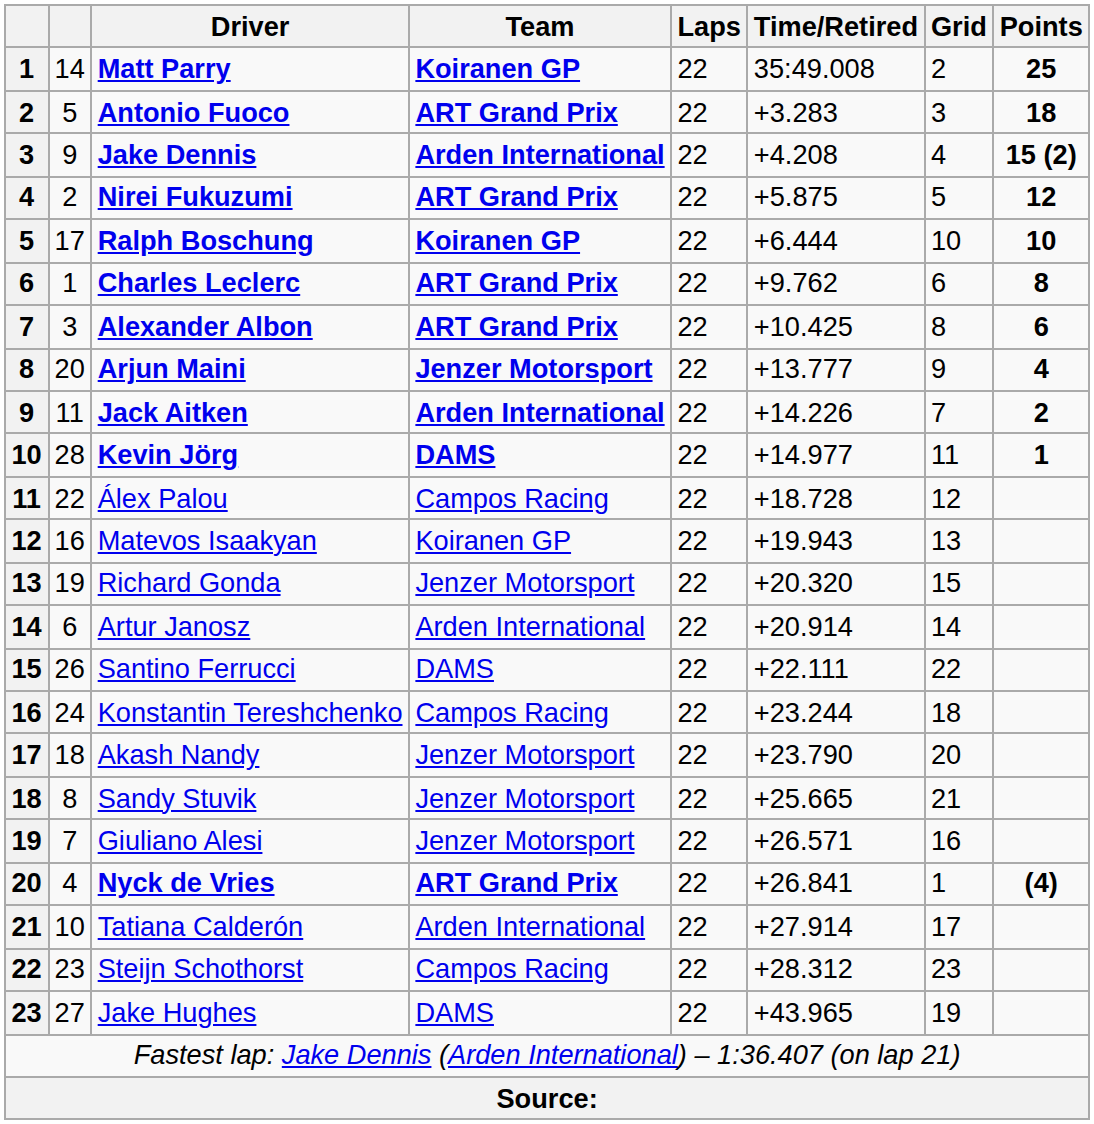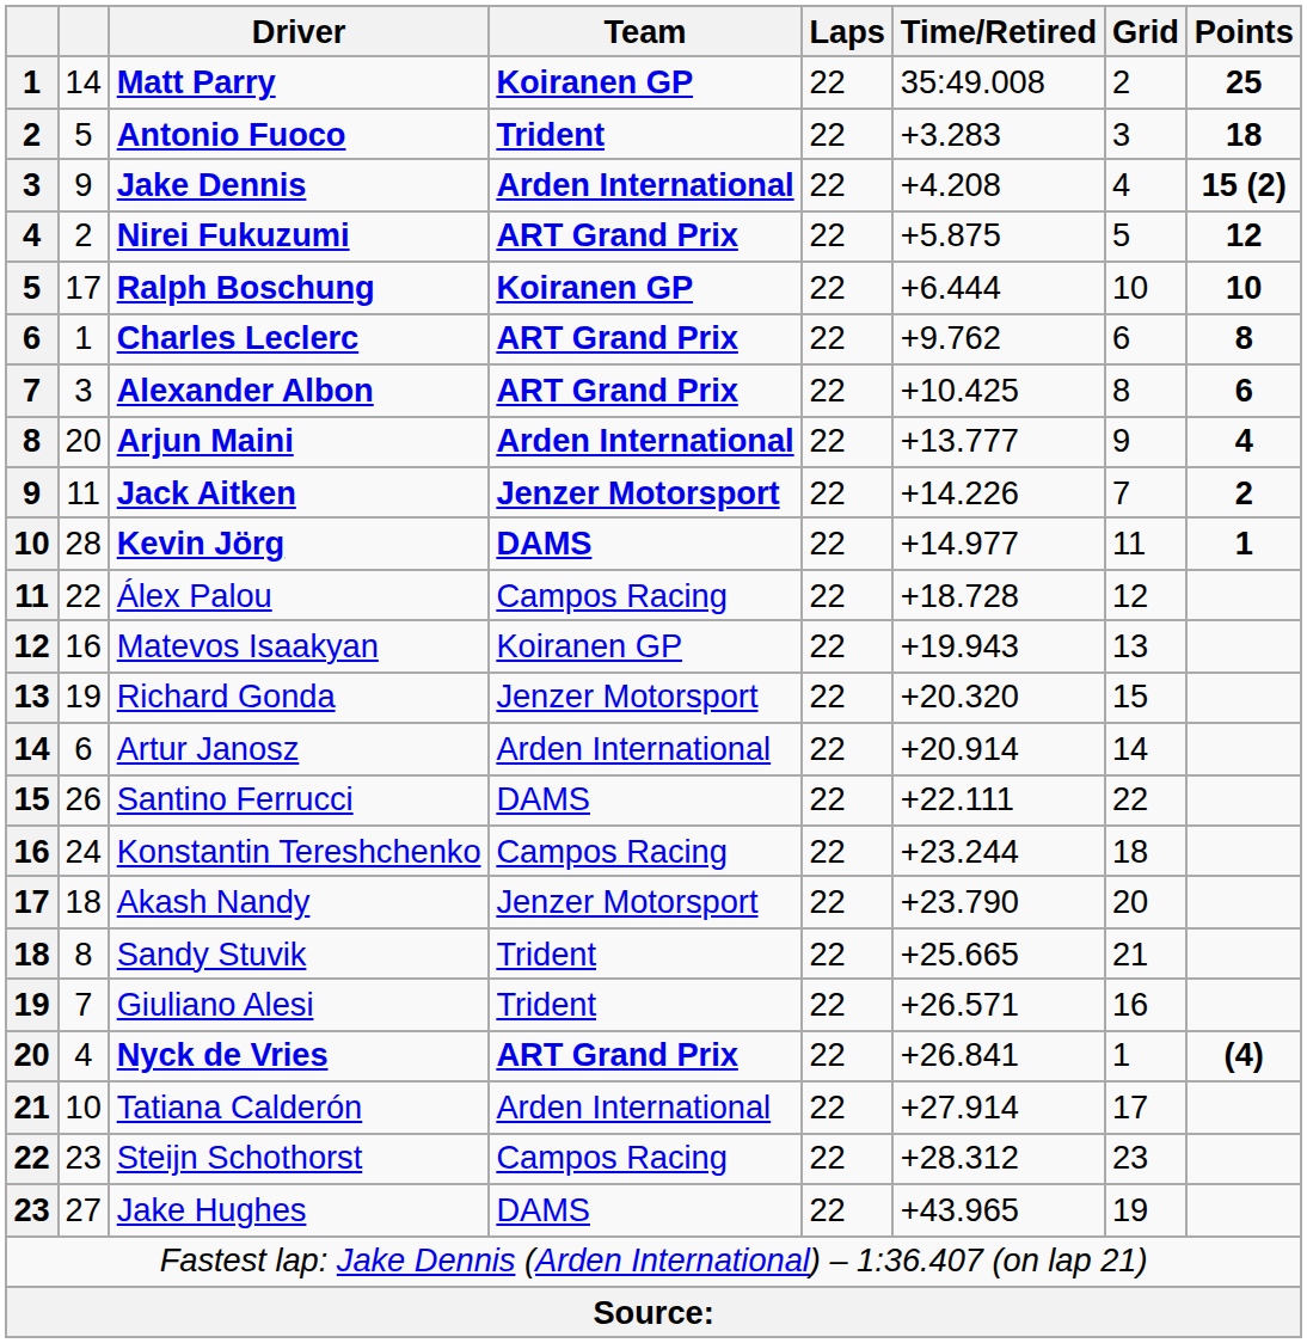Antonio Fuoco | Team: ART Grand Prix -> Trident
Arjun Maini | Team: Jenzer Motorsport -> Arden International
Jack Aitken | Team: Arden International -> Jenzer Motorsport
Sandy Stuvik | Team: Jenzer Motorsport -> Trident
Giuliano Alesi | Team: Jenzer Motorsport -> Trident
